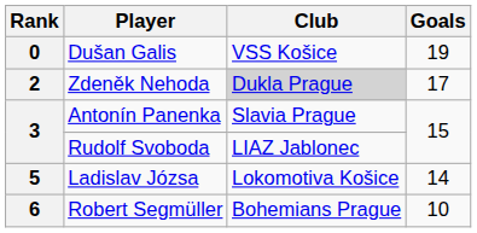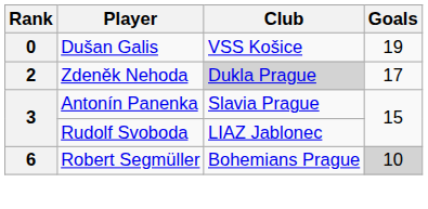- row: 5 | Ladislav Józsa | Lokomotiva Košice | 14
Robert Segmüller | Goals: no background -> lightgrey background
